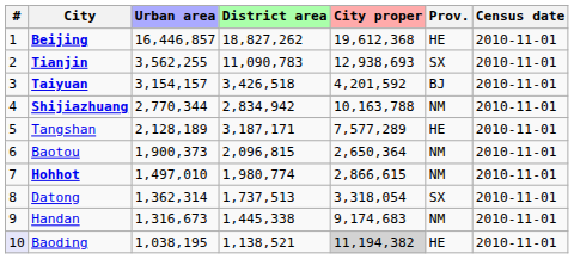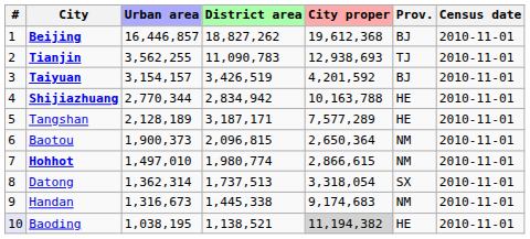Beijing | Prov.: HE -> BJ
Tianjin | Prov.: SX -> TJ
Taiyuan | District area: 3,426,518 -> 3,426,519
Shijiazhuang | Prov.: NM -> HE
